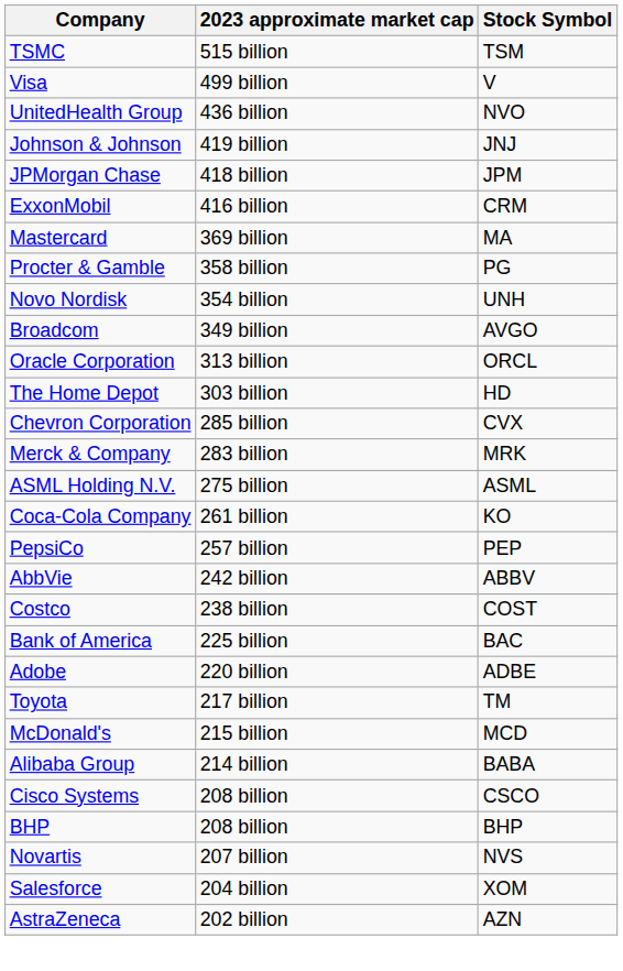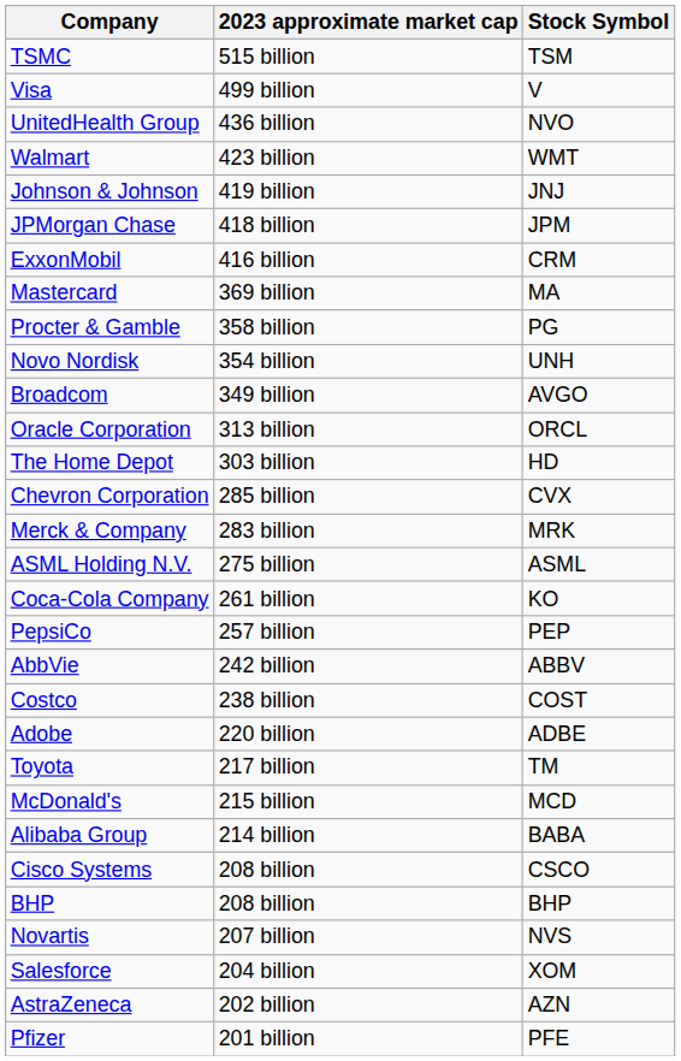+ row: Walmart | 423 billion | WMT
- row: Bank of America | 225 billion | BAC
+ row: Pfizer | 201 billion | PFE
